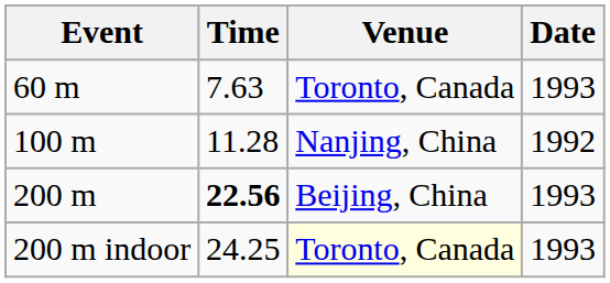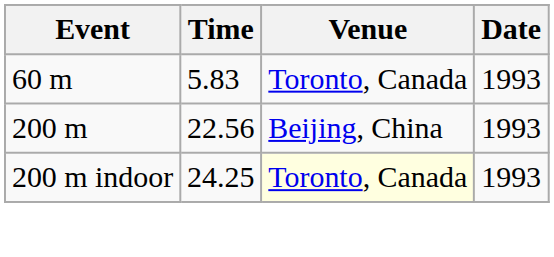60 m | Time: 7.63 -> 5.83
- row: 100 m | 11.28 | Nanjing, China | 1992
200 m | Time: bold -> normal
